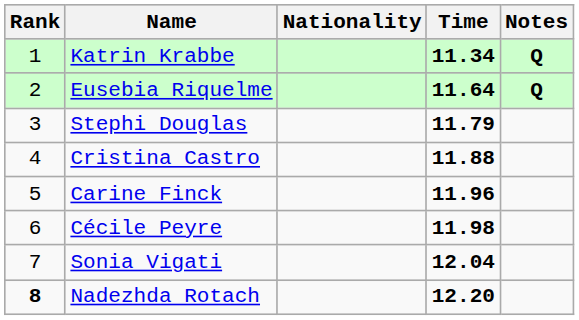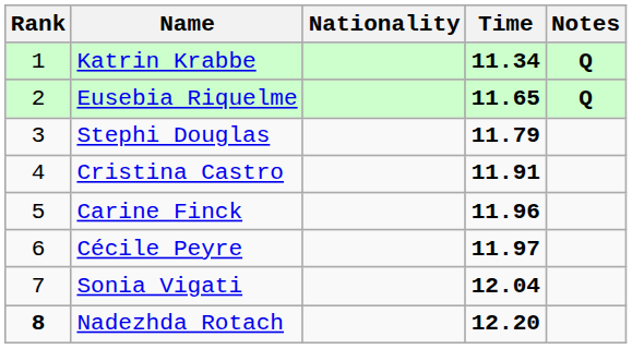Eusebia Riquelme | Time: 11.64 -> 11.65
Cristina Castro | Time: 11.88 -> 11.91
Cécile Peyre | Time: 11.98 -> 11.97
